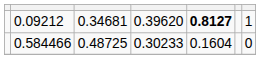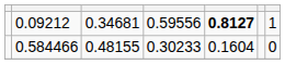0.09212 | column 4: 0.39620 -> 0.59556
0.584466 | column 3: 0.48725 -> 0.48155
